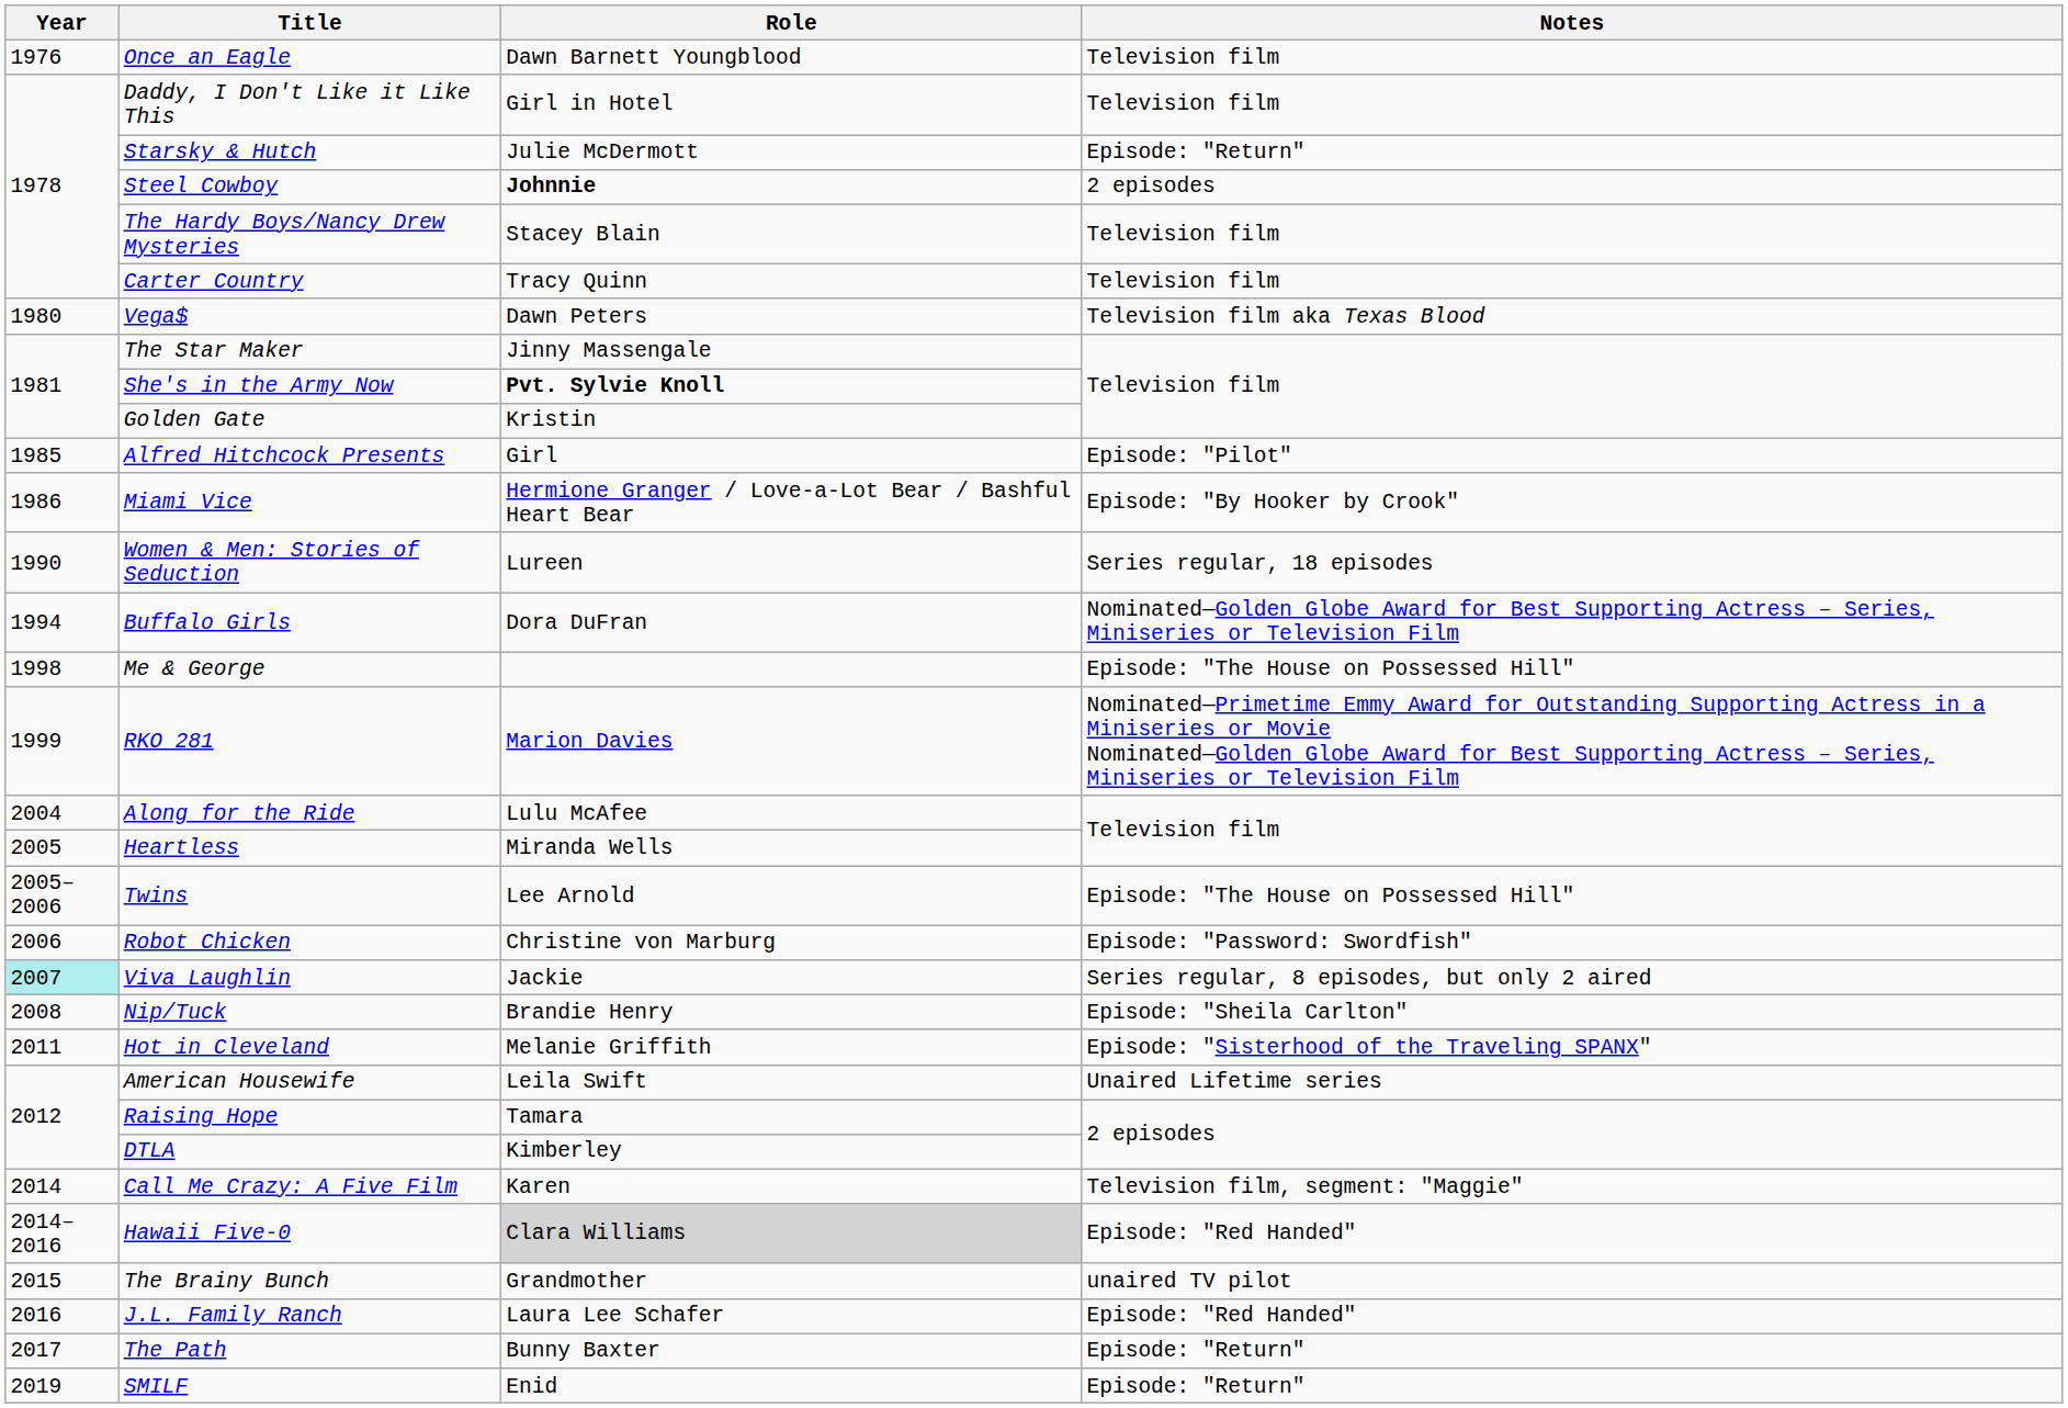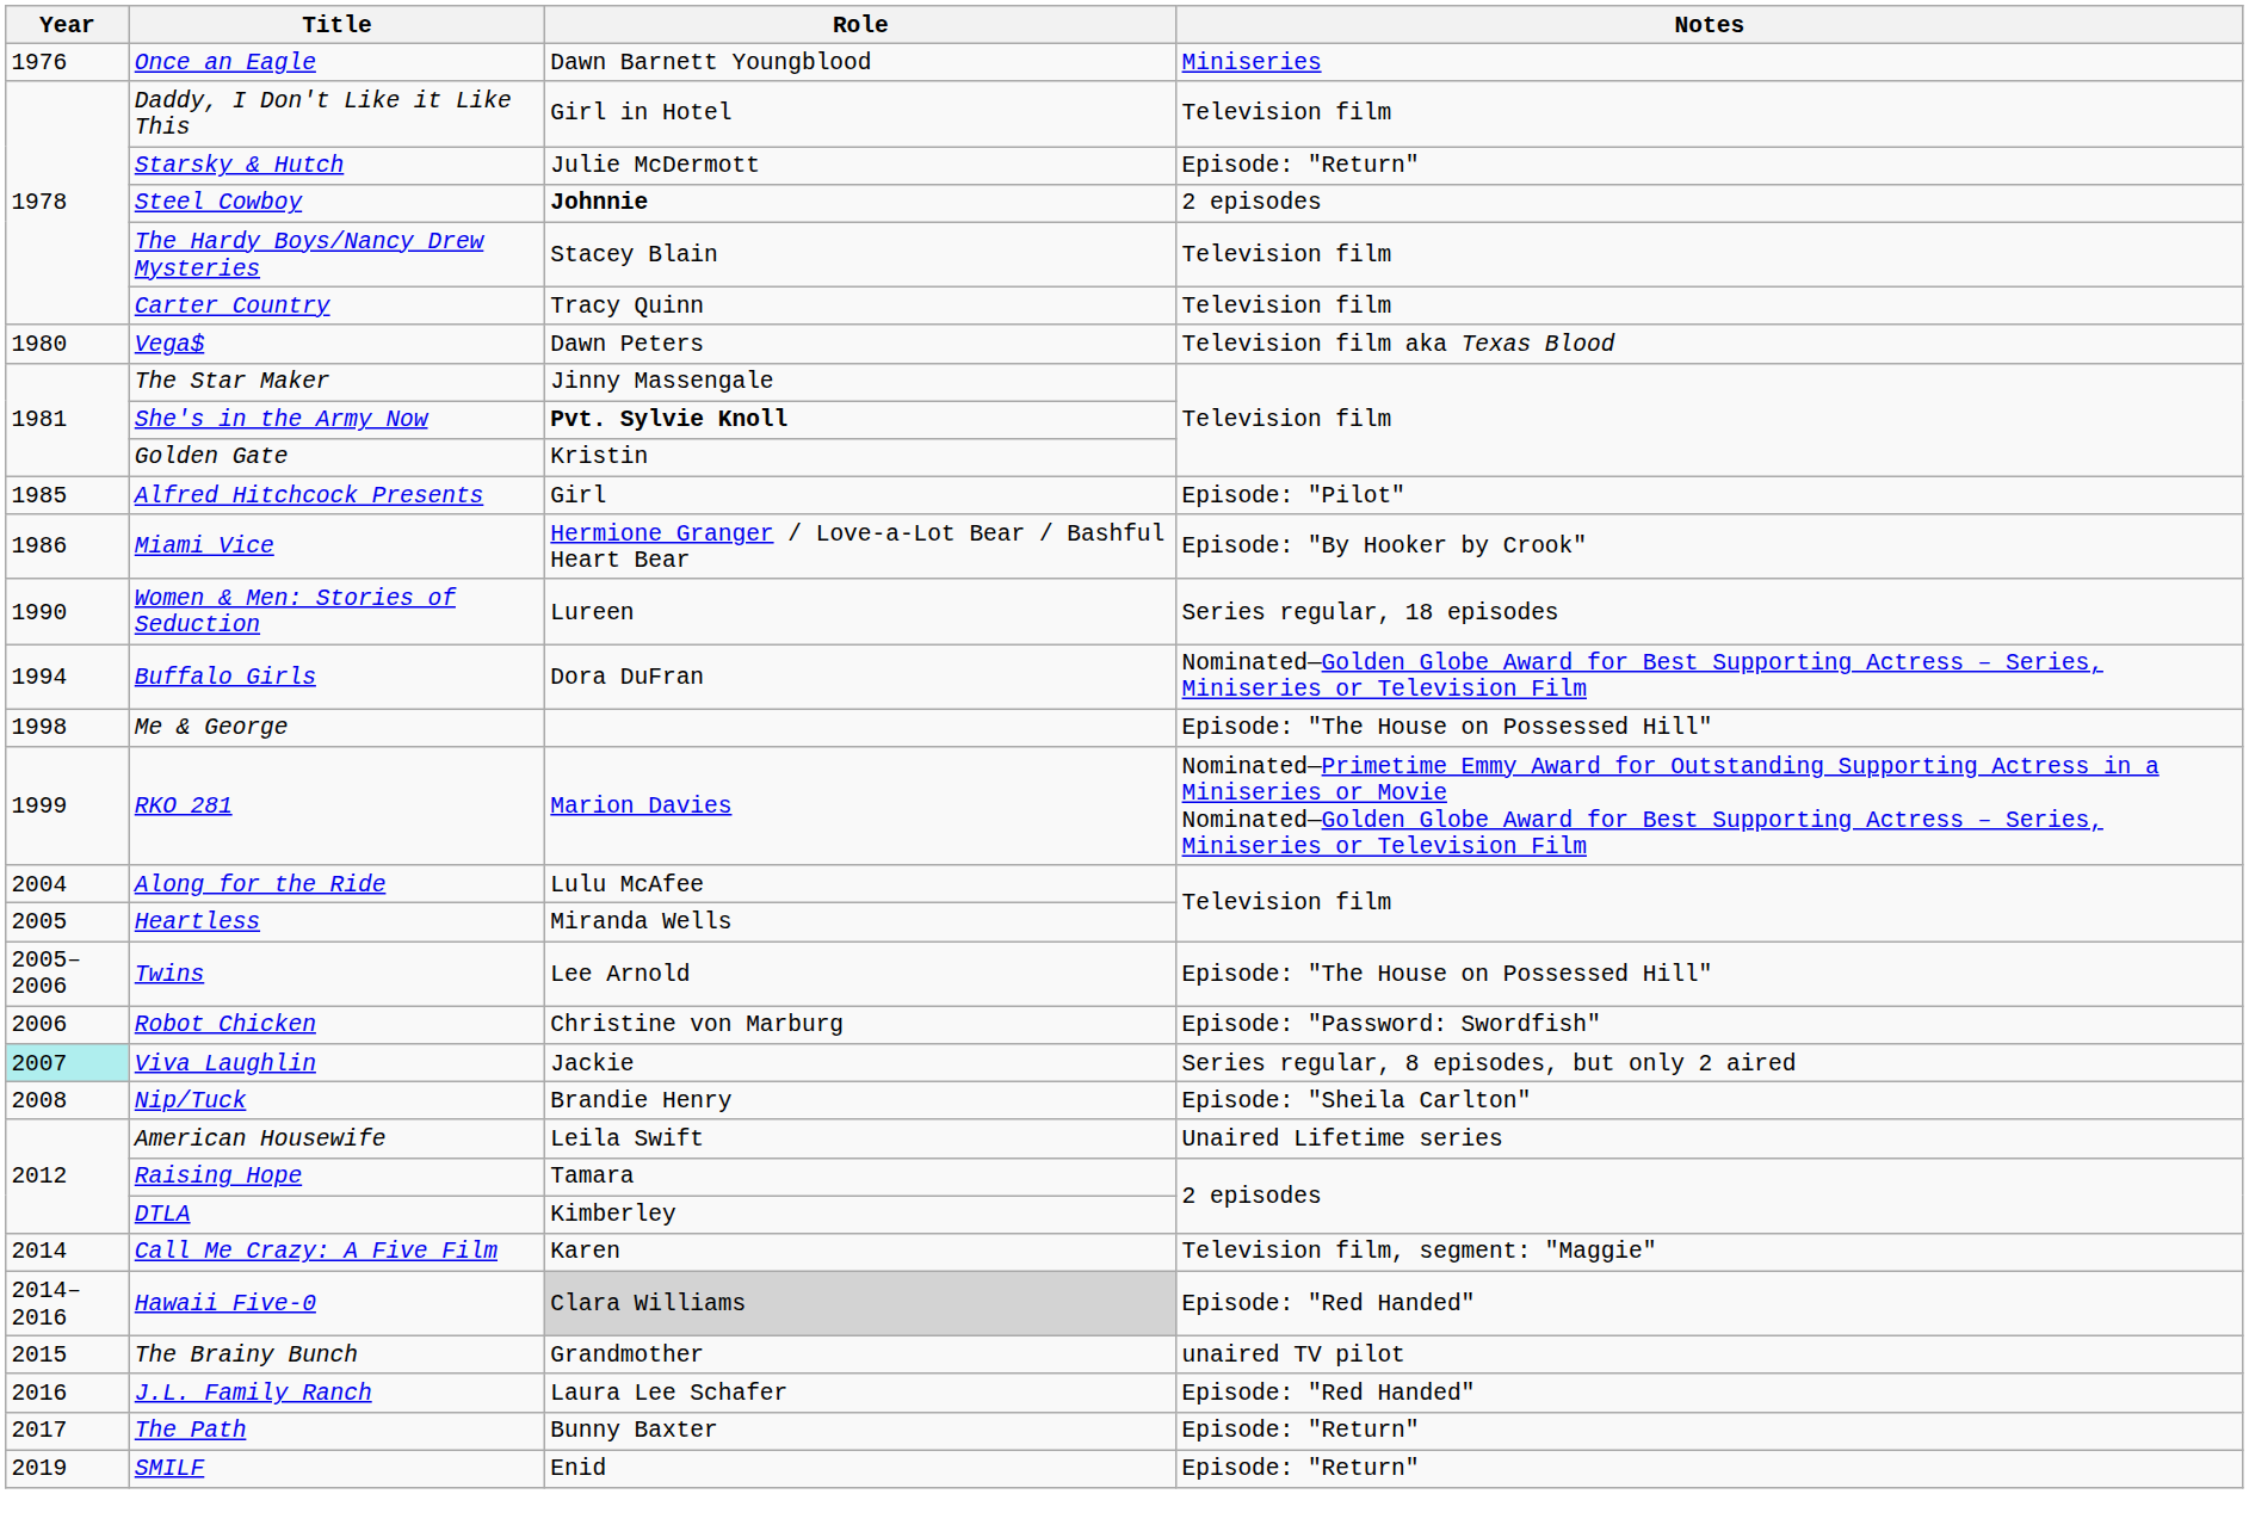Once an Eagle | Notes: Television film -> Miniseries
- row: 2011 | Hot in Cleveland | Melanie Griffith | Episode: "Sisterhood of the Traveling SPANX"
